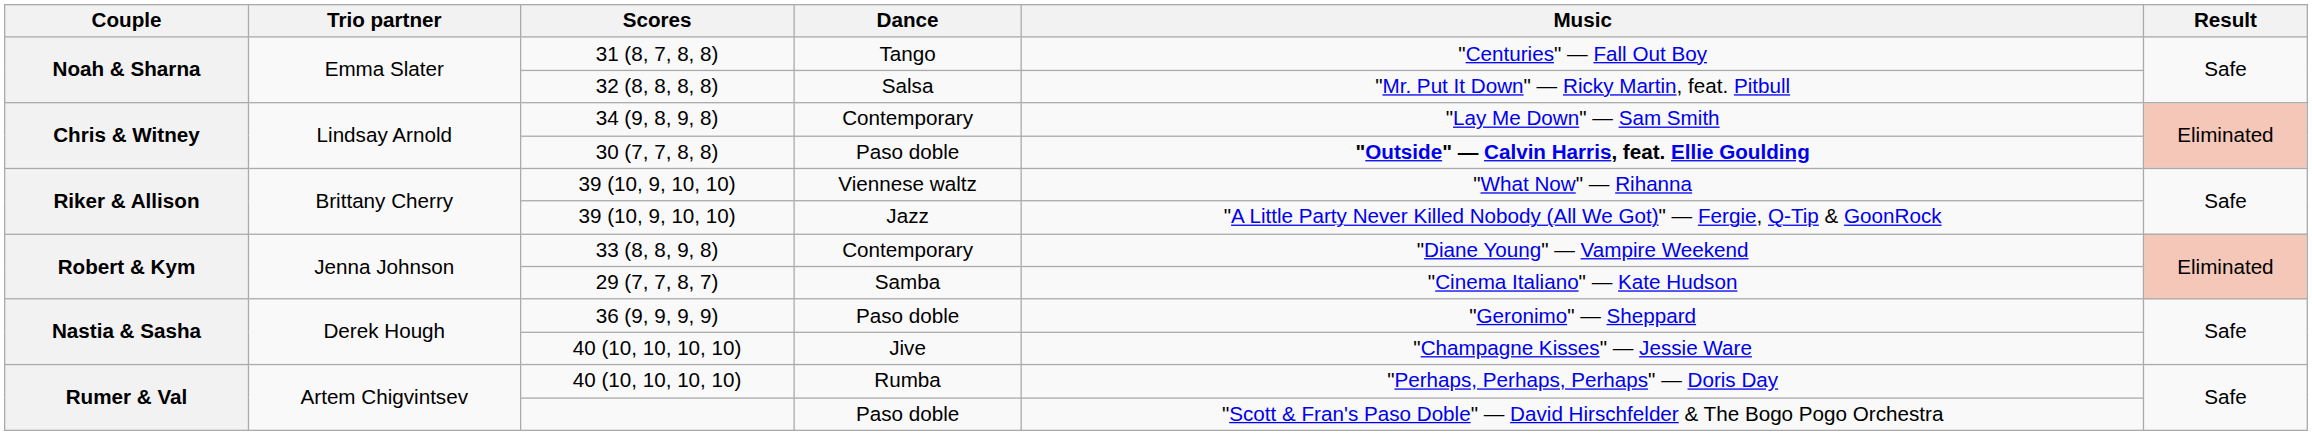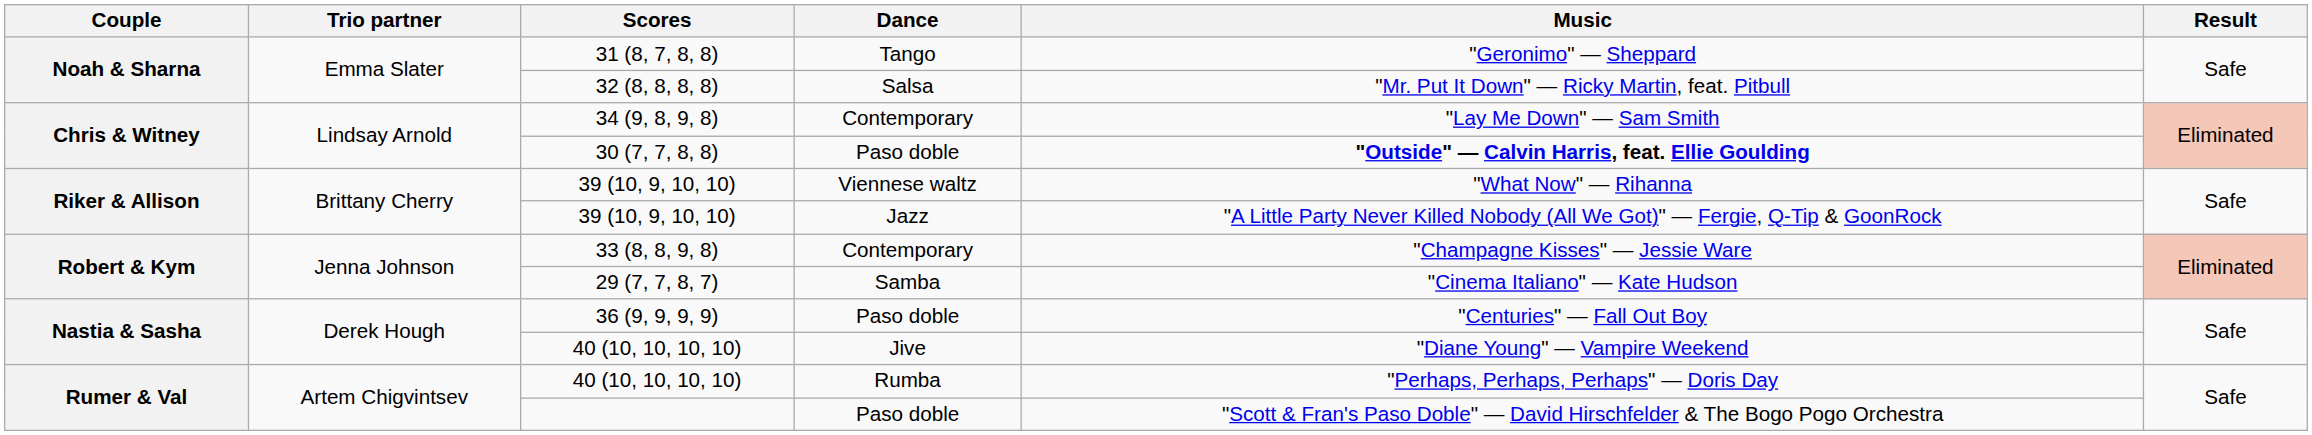31 (8, 7, 8, 8) | Music: "Centuries" — Fall Out Boy -> "Geronimo" — Sheppard
33 (8, 8, 9, 8) | Music: "Diane Young" — Vampire Weekend -> "Champagne Kisses" — Jessie Ware
36 (9, 9, 9, 9) | Music: "Geronimo" — Sheppard -> "Centuries" — Fall Out Boy
40 (10, 10, 10, 10) / Jive | Music: "Champagne Kisses" — Jessie Ware -> "Diane Young" — Vampire Weekend
